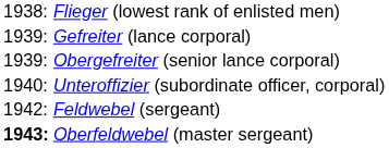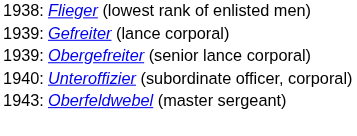- row: 1942: | Feldwebel (sergeant)
Oberfeldwebel (master sergeant) | column 1: bold -> normal
